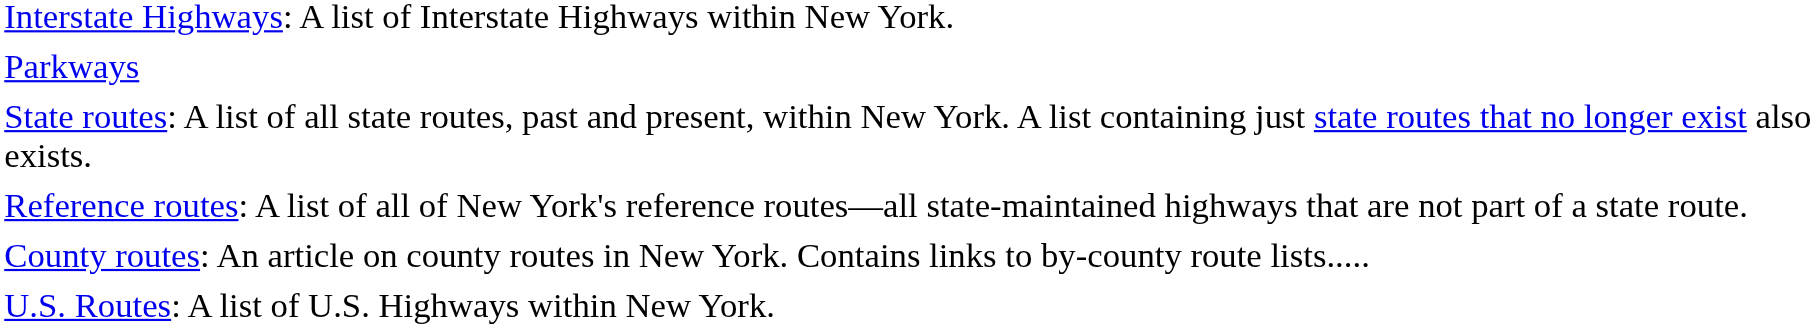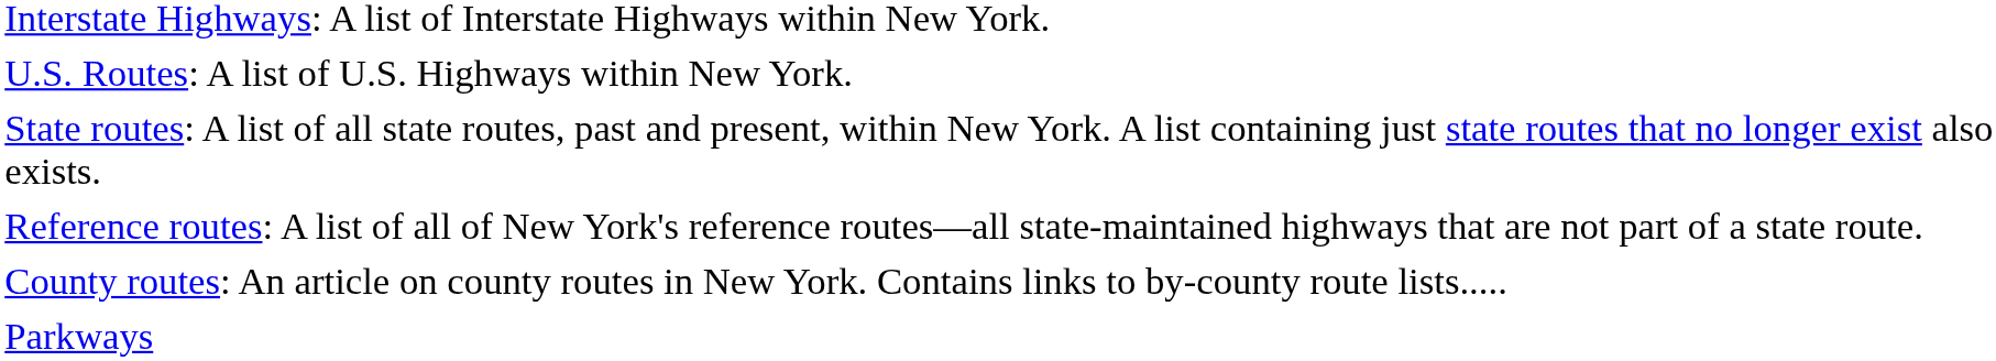rows swapped: U.S. Routes: A list of U.S. Highways within New York. <-> Parkways
